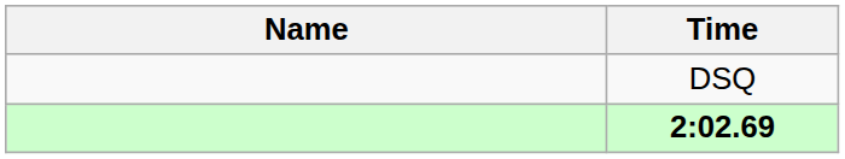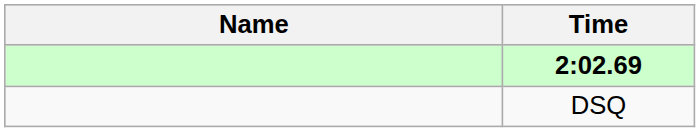rows swapped: 2:02.69 <-> DSQ
